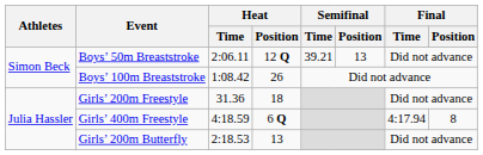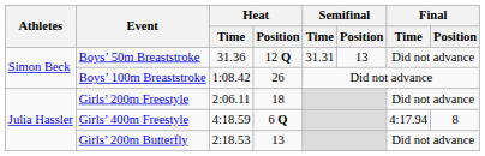Boys’ 50m Breaststroke | Heat / Time: 2:06.11 -> 31.36
Boys’ 50m Breaststroke | Semifinal / Time: 39.21 -> 31.31
Girls’ 200m Freestyle | Heat / Time: 31.36 -> 2:06.11
